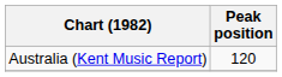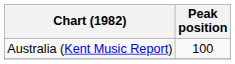Australia (Kent Music Report) | Peak position: 120 -> 100
